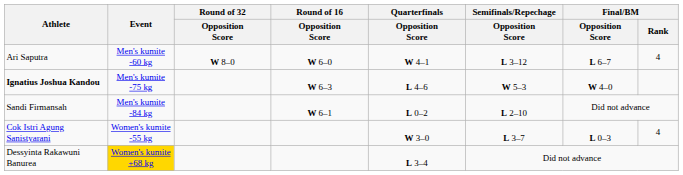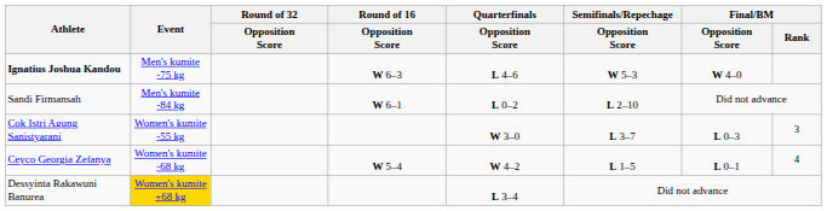- row: Ari Saputra | Men's kumite -60 kg | W 8–0 | W 6–0 | W 4–1 | L 3–12 | L 6–7 | 4
Cok Istri Agung Sanistyarani | Final/BM / Rank: 4 -> 3
+ row: Ceyco Georgia Zefanya | Women's kumite -68 kg | W 5–4 | W 4–2 | L 1–5 | L 0–1 | 4
